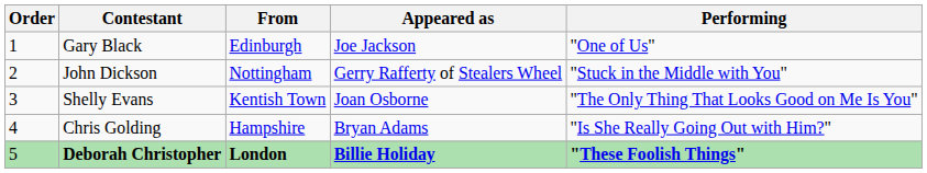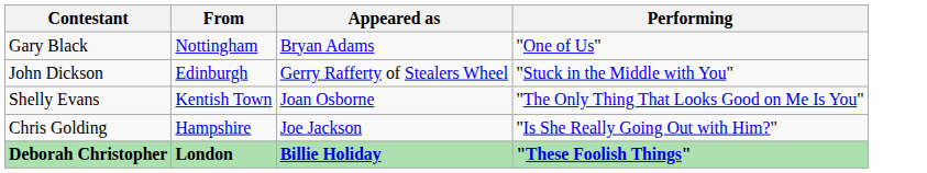- column: Order | 1 | 2 | 3 | 4 | 5
Gary Black | From: Edinburgh -> Nottingham
Gary Black | Appeared as: Joe Jackson -> Bryan Adams
John Dickson | From: Nottingham -> Edinburgh
Chris Golding | Appeared as: Bryan Adams -> Joe Jackson
